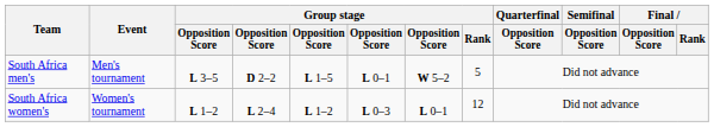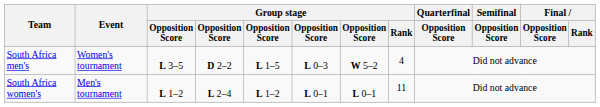South Africa men's | Event: Men's tournament -> Women's tournament
South Africa men's | column 6: L 0–1 -> L 0–3
South Africa men's | Group stage / Rank: 5 -> 4
South Africa women's | Event: Women's tournament -> Men's tournament
South Africa women's | column 6: L 0–3 -> L 0–1
South Africa women's | Group stage / Rank: 12 -> 11
